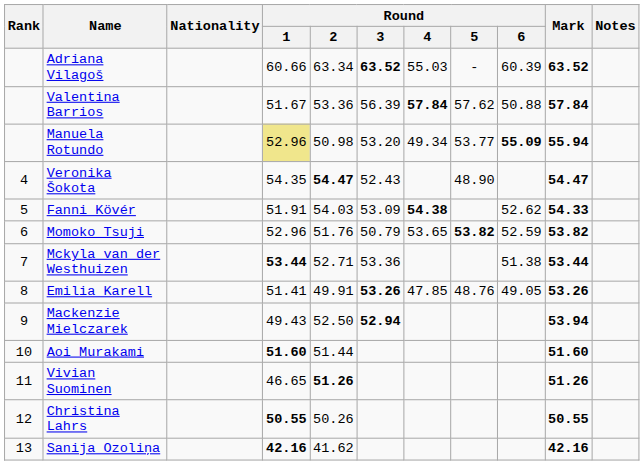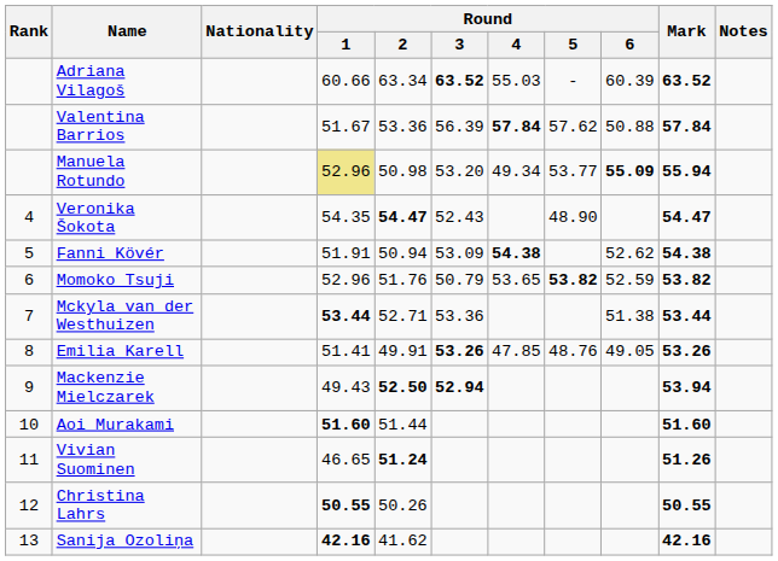Fanni Kövér | Round / 2: 54.03 -> 50.94
Fanni Kövér | Mark: 54.33 -> 54.38
Mackenzie Mielczarek | Round / 2: normal -> bold
Vivian Suominen | Round / 2: 51.26 -> 51.24
